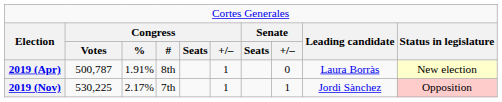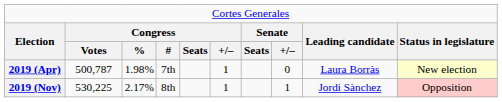2019 (Apr) | column 3: 1.91% -> 1.98%
2019 (Apr) | column 4: 8th -> 7th
2019 (Nov) | column 4: 7th -> 8th
